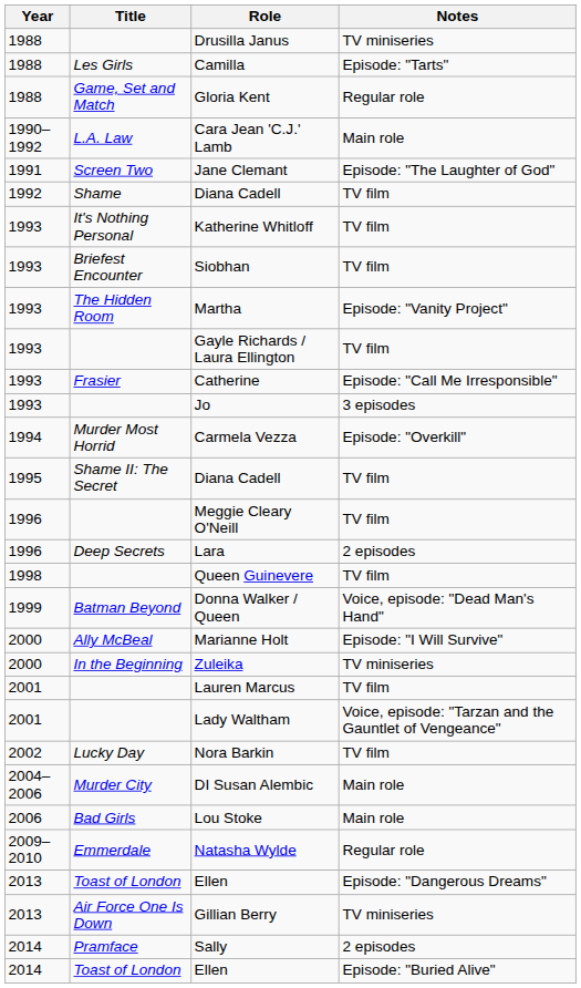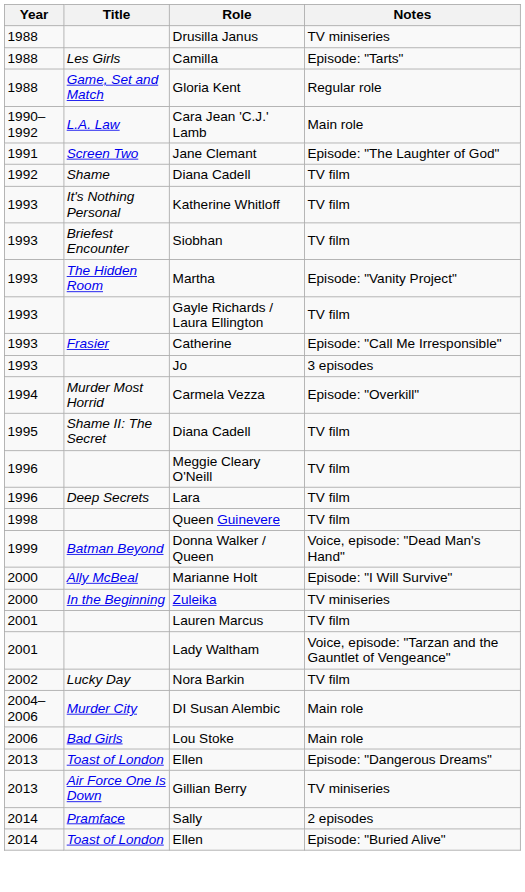Lara | Notes: 2 episodes -> TV film
- row: 2009–2010 | Emmerdale | Natasha Wylde | Regular role
